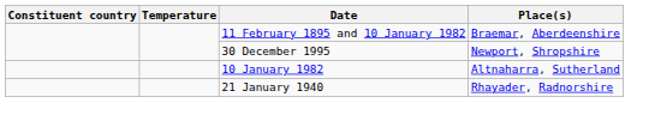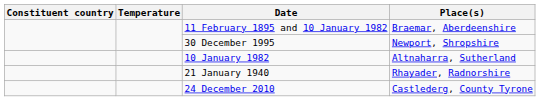+ row: 24 December 2010 | Castlederg, County Tyrone
